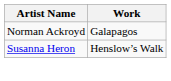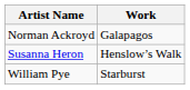+ row: William Pye | Starburst
